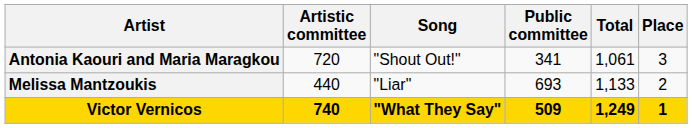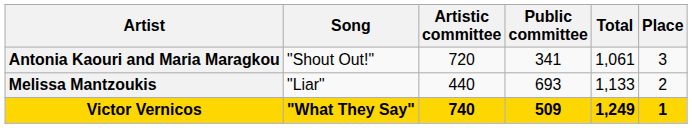columns swapped: Song <-> Artistic committee
